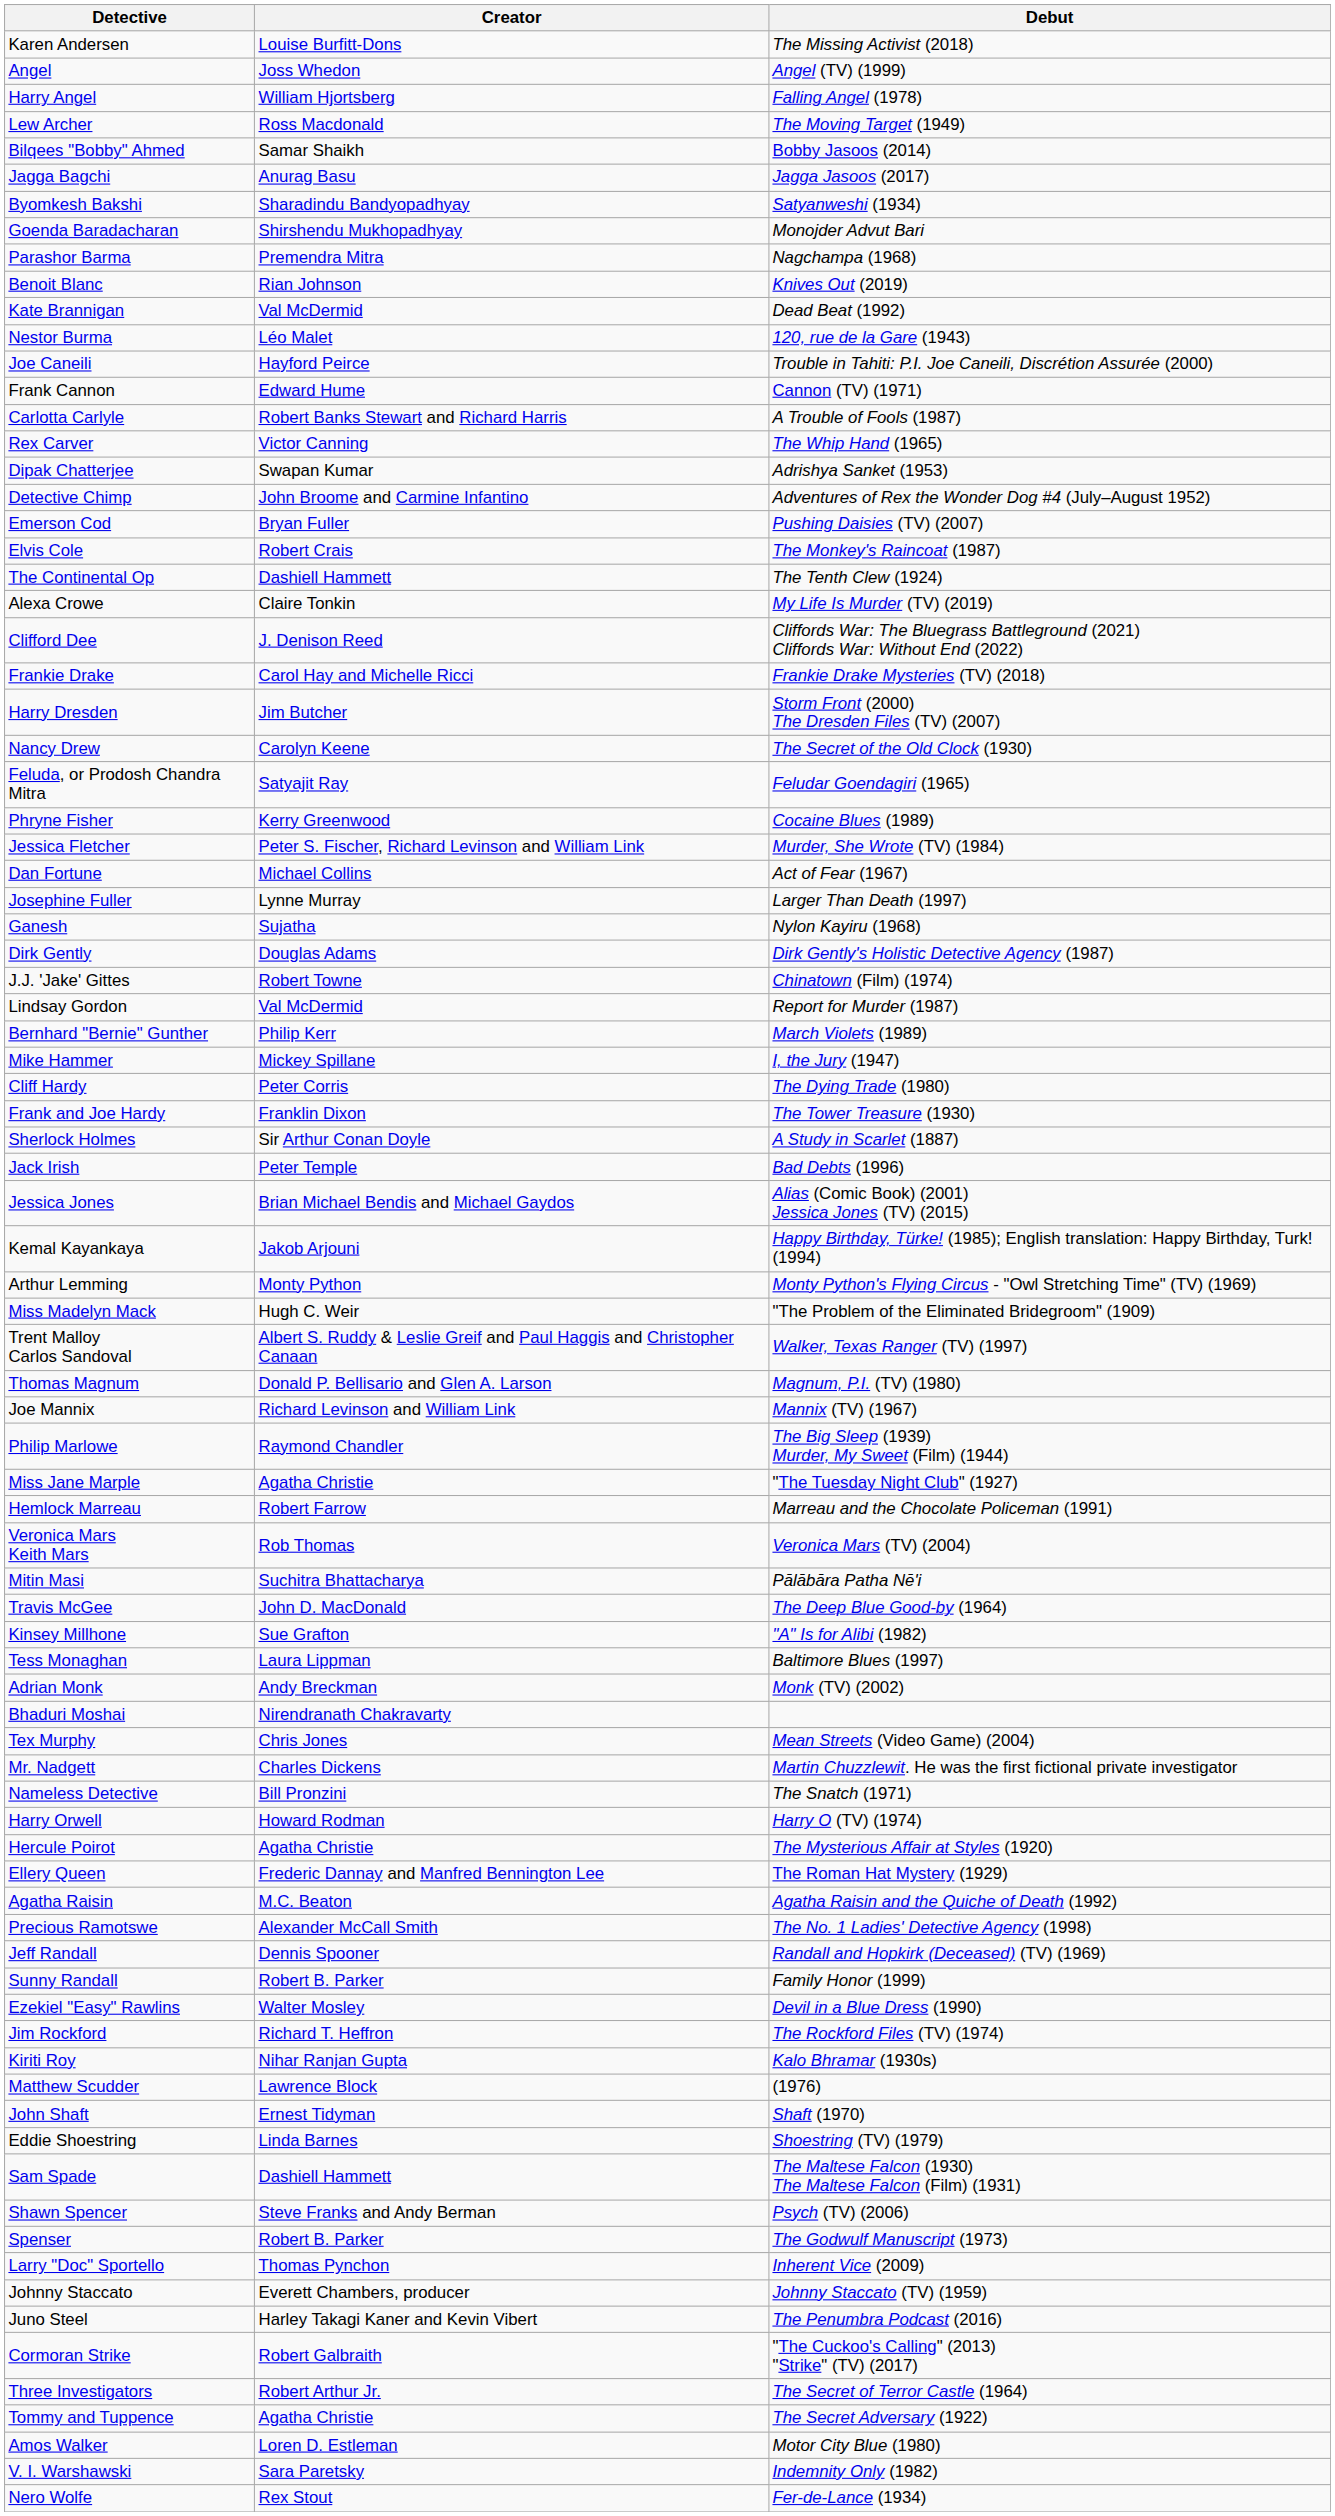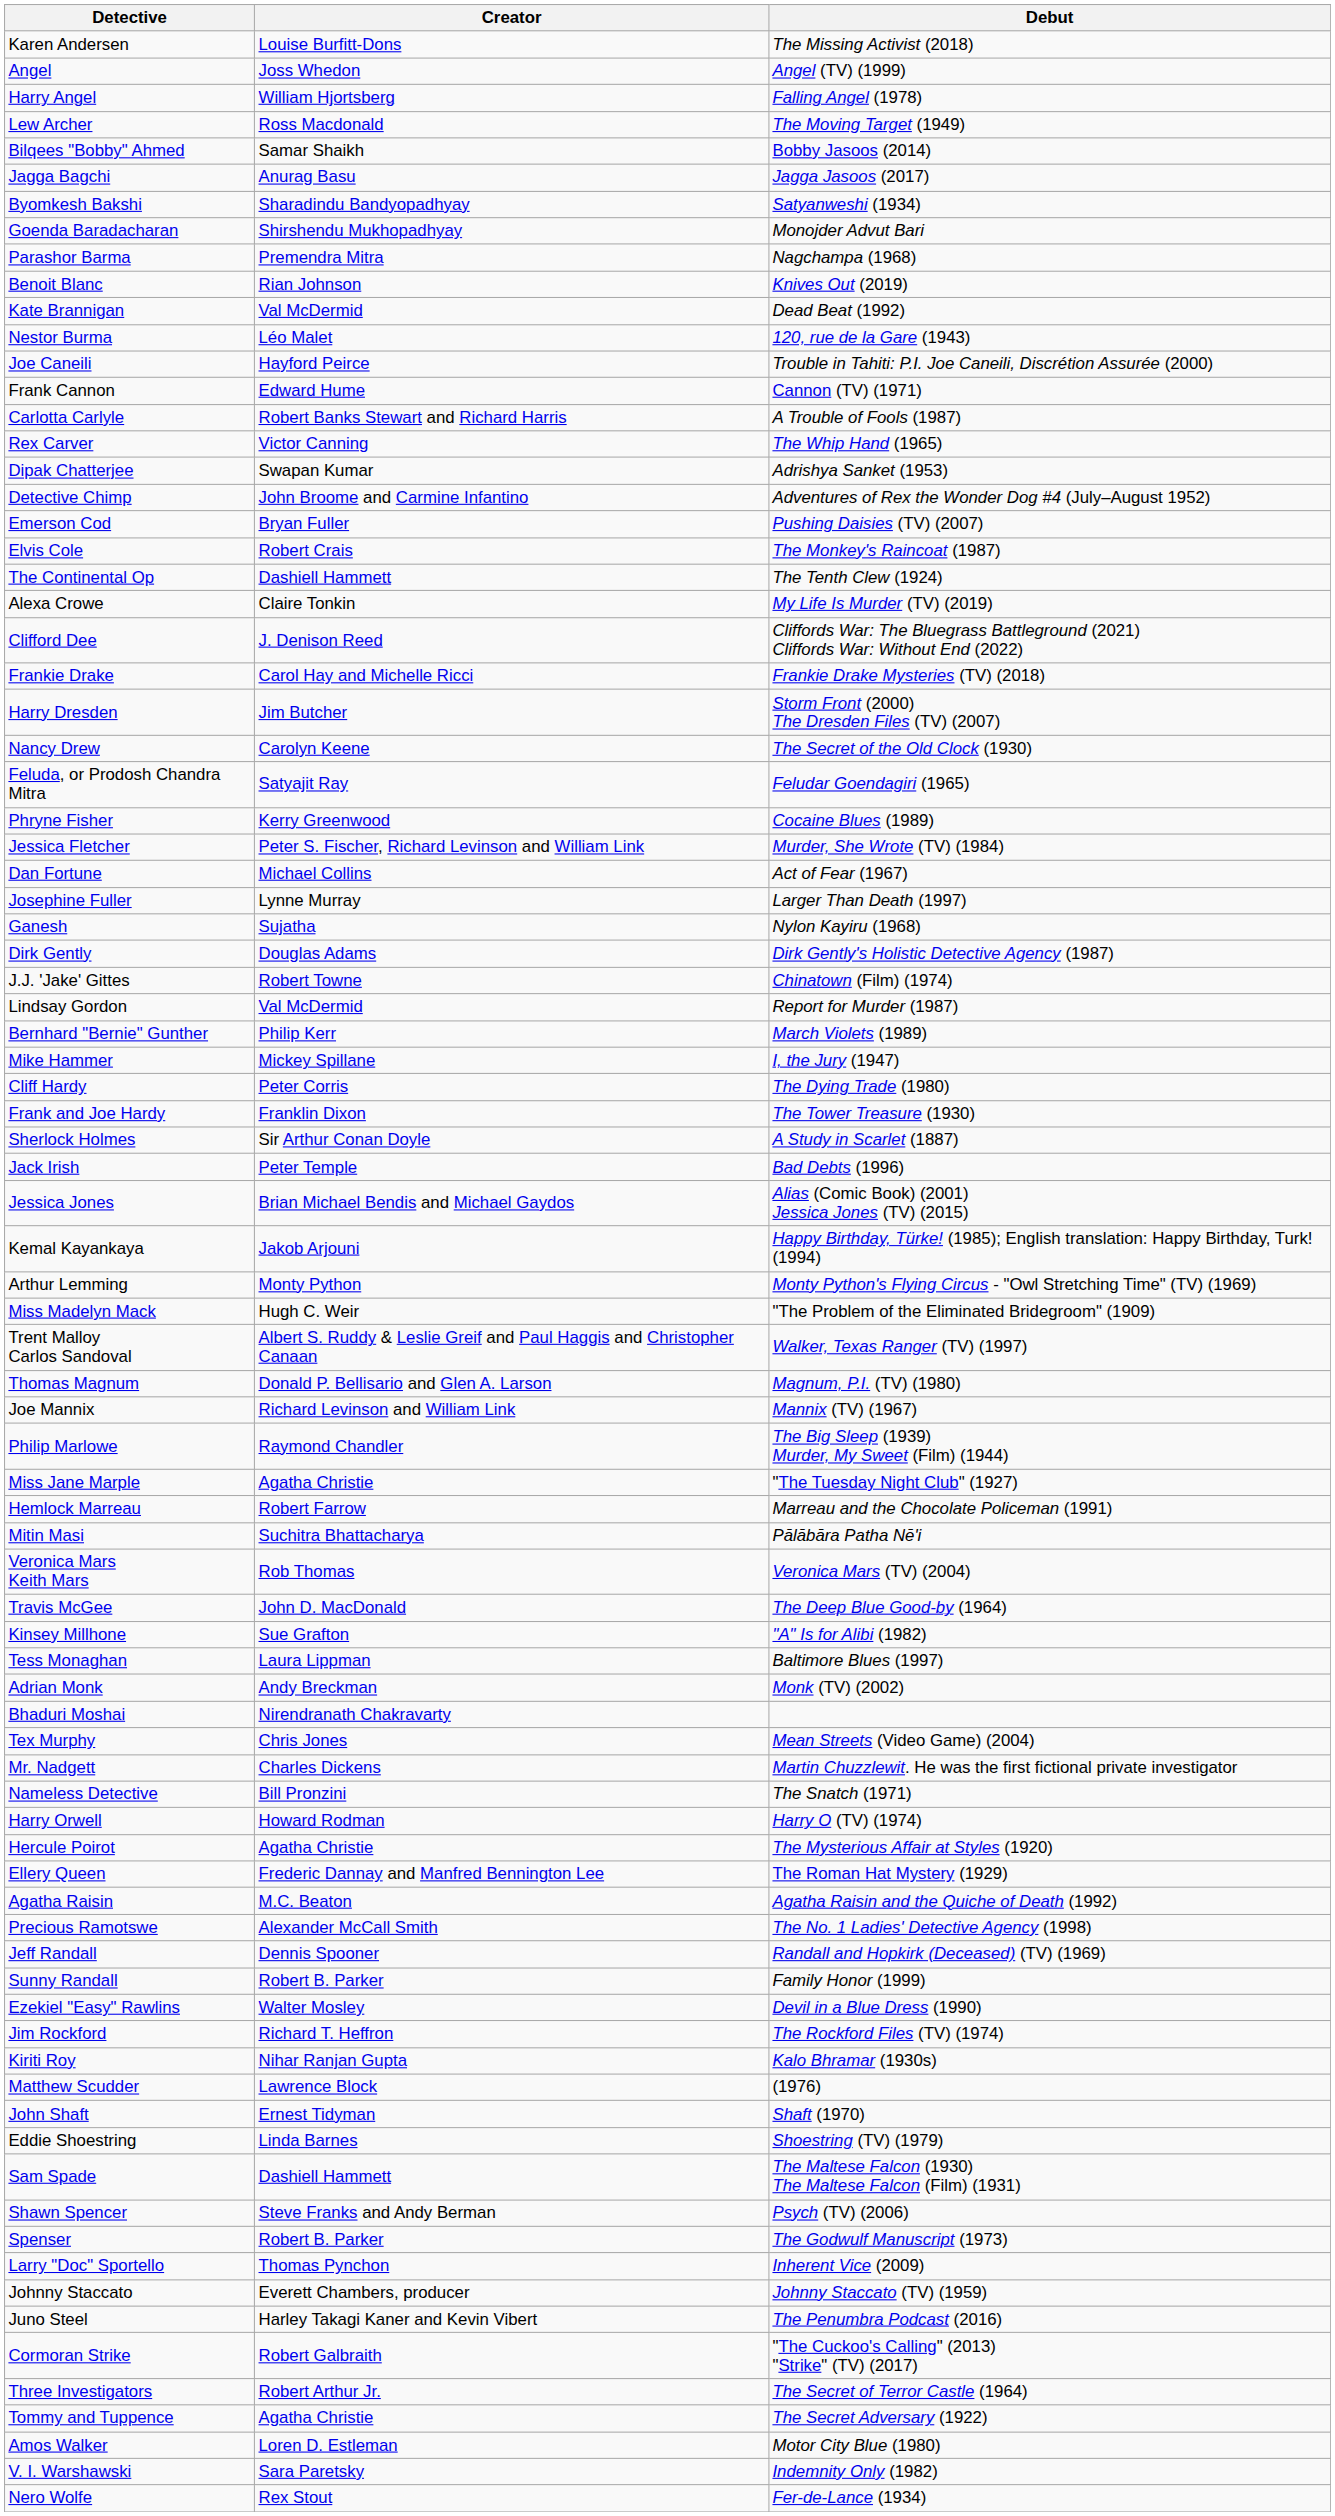rows swapped: Veronica Mars Keith Mars <-> Mitin Masi
